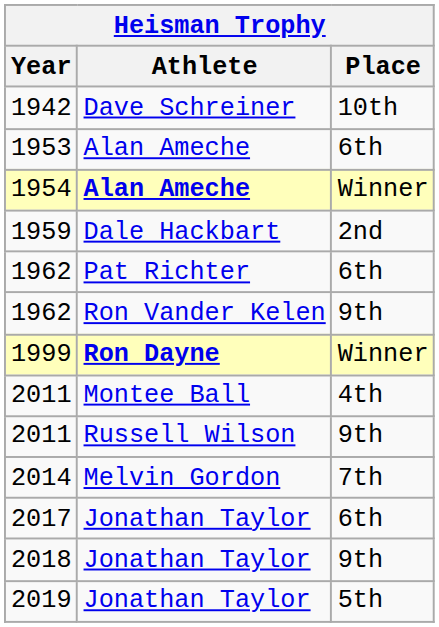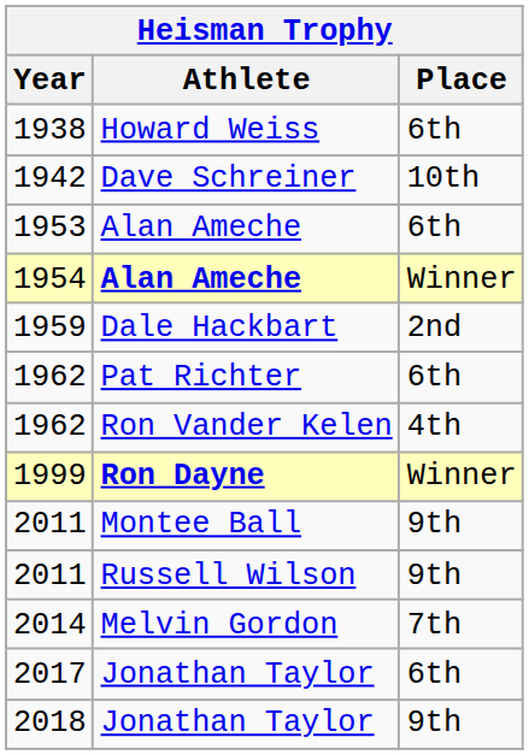+ row: 1938 | Howard Weiss | 6th
1962 / Ron Vander Kelen | Place: 9th -> 4th
2011 / Montee Ball | Place: 4th -> 9th
- row: 2019 | Jonathan Taylor | 5th
